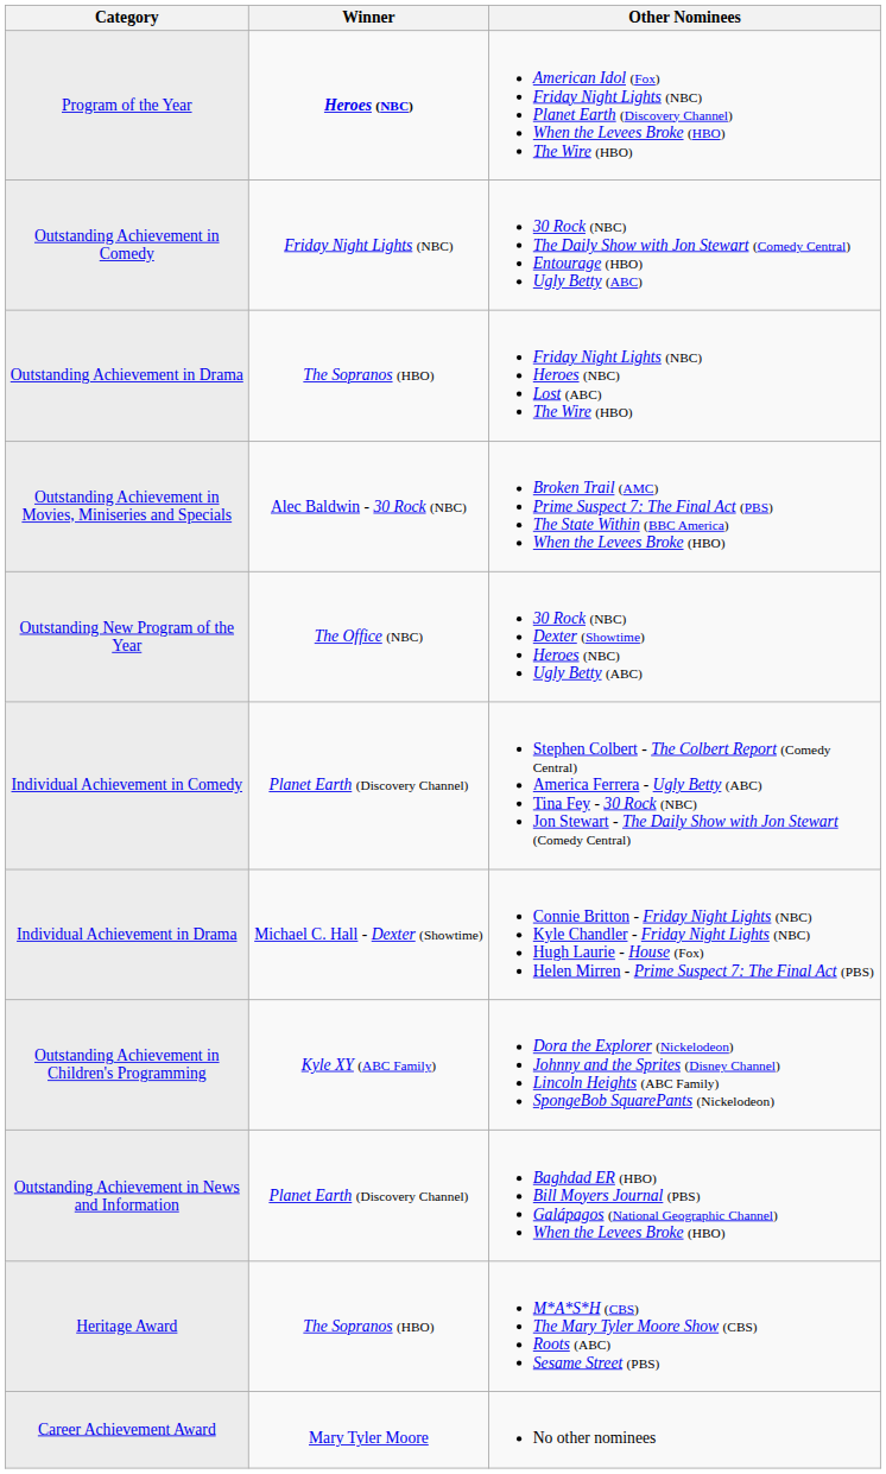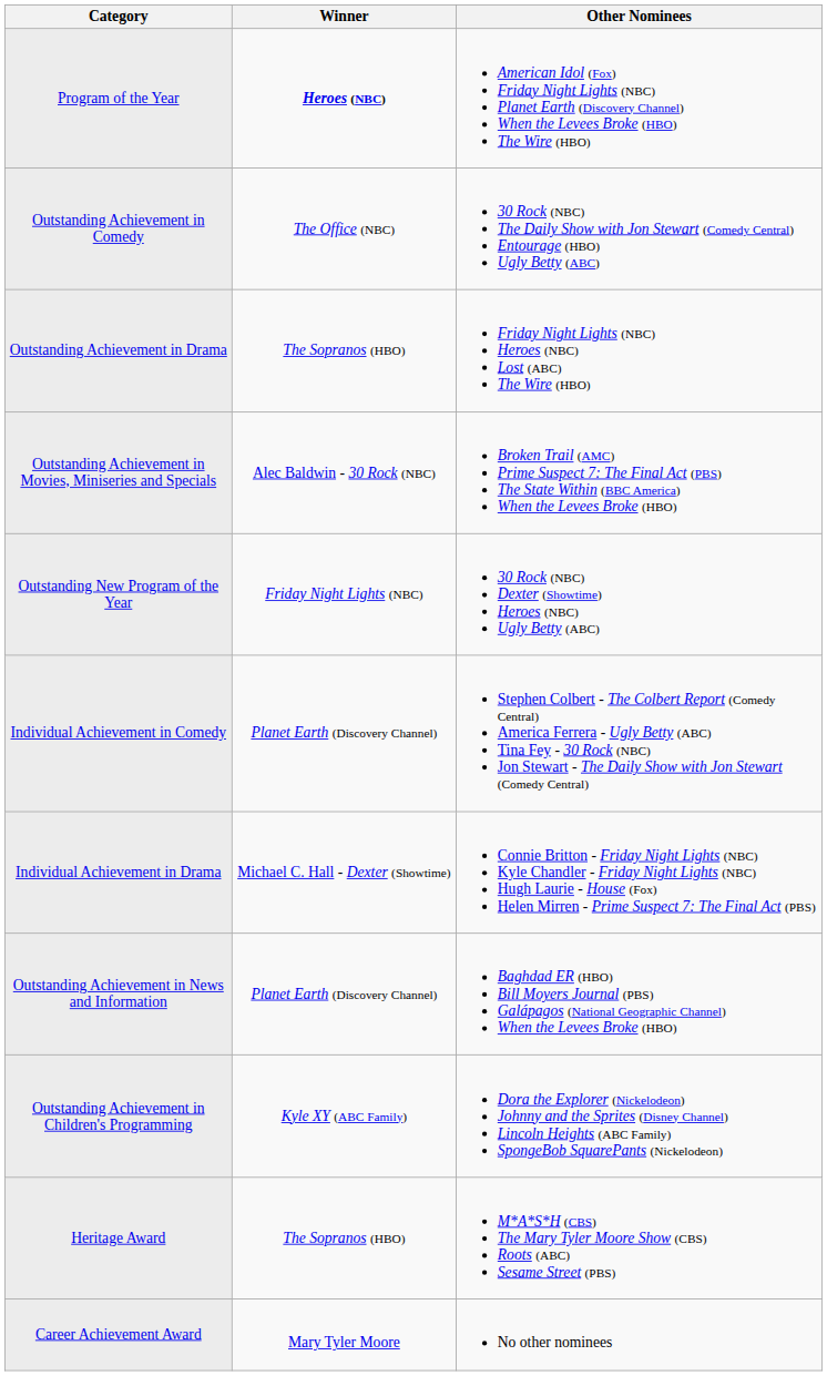Outstanding Achievement in Comedy | Winner: Friday Night Lights (NBC) -> The Office (NBC)
Outstanding New Program of the Year | Winner: The Office (NBC) -> Friday Night Lights (NBC)
rows swapped: Outstanding Achievement in Children's Programming <-> Outstanding Achievement in News and Information
